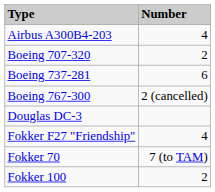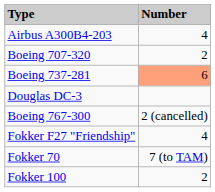Boeing 737-281 | Number: no background -> lightsalmon background
rows swapped: Boeing 767-300 <-> Douglas DC-3
